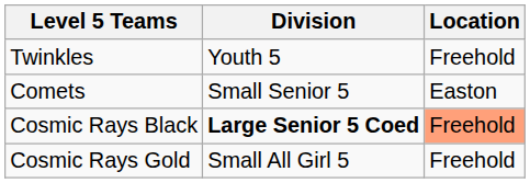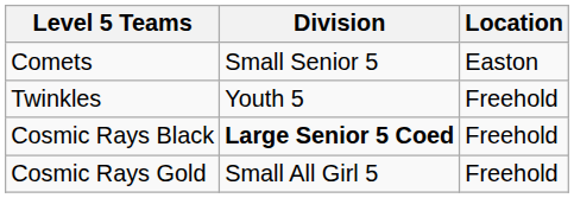rows swapped: Twinkles <-> Comets
Cosmic Rays Black | Location: lightsalmon background -> no background
